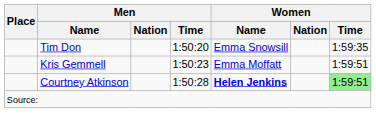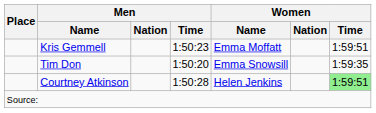rows swapped: Tim Don <-> Kris Gemmell
Courtney Atkinson | Women / Name: bold -> normal
